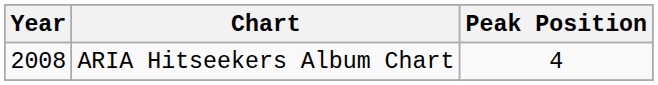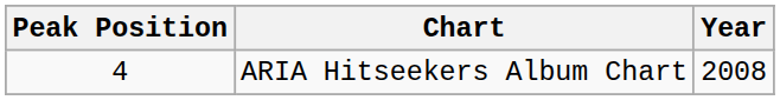columns swapped: Year <-> Peak Position
